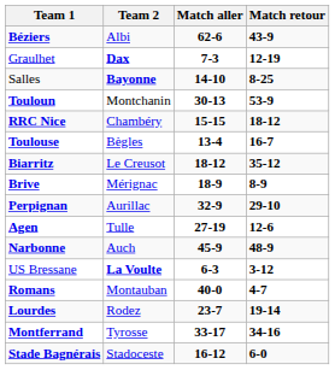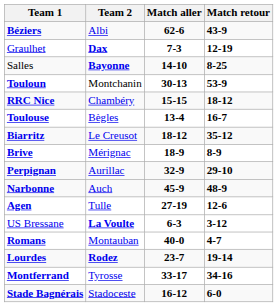rows swapped: Agen <-> Narbonne
Lourdes | Team 2: normal -> bold
